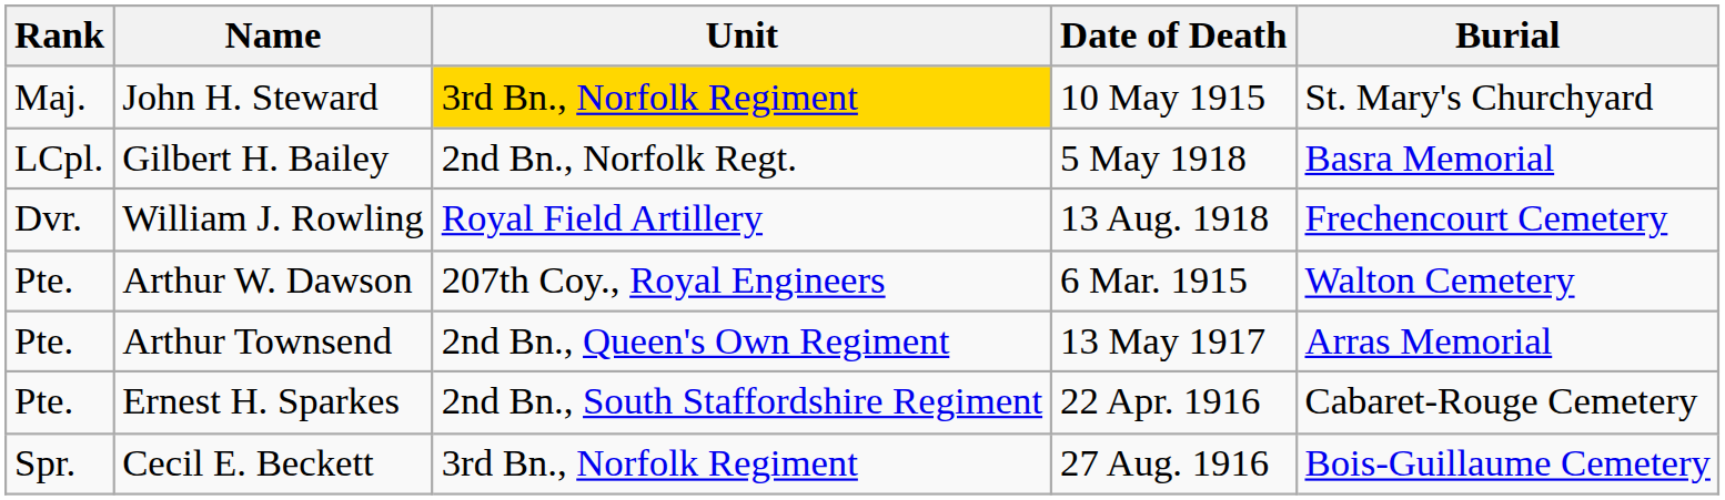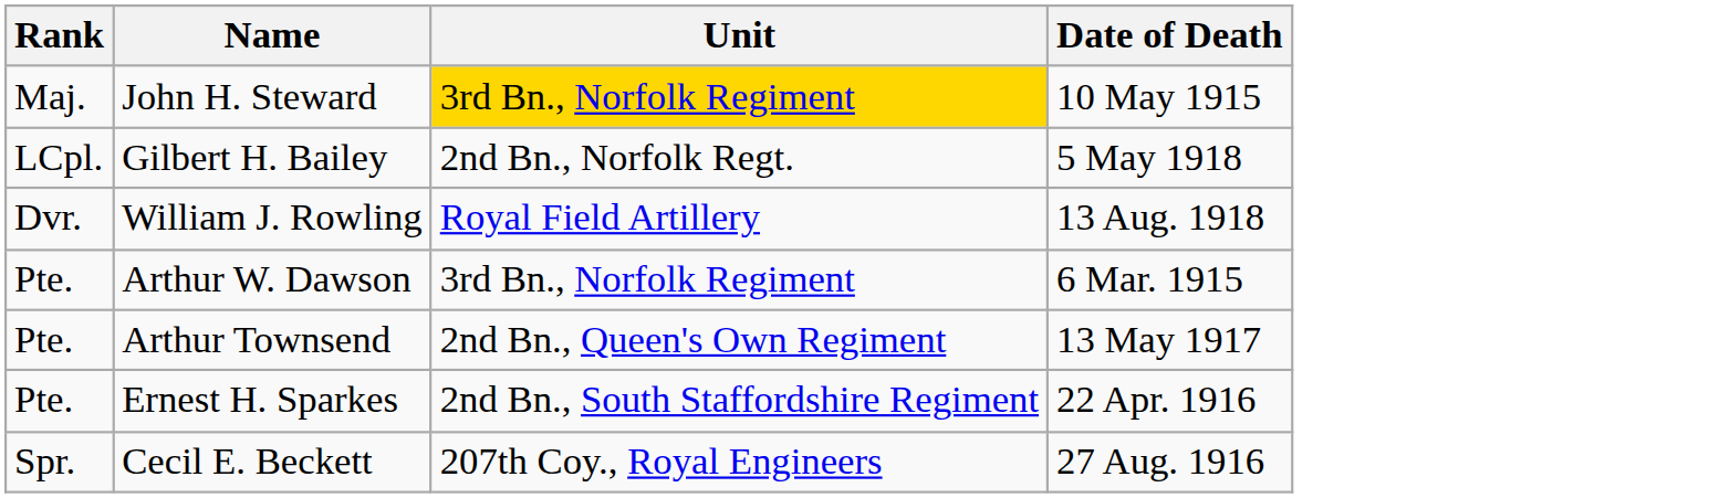- column: Burial | St. Mary's Churchyard | Basra Memorial | Frechencourt Cemetery | Walton Cemetery | Arras Memorial | Cabaret-Rouge Cemetery | Bois-Guillaume Cemetery
Arthur W. Dawson | Unit: 207th Coy., Royal Engineers -> 3rd Bn., Norfolk Regiment
Cecil E. Beckett | Unit: 3rd Bn., Norfolk Regiment -> 207th Coy., Royal Engineers
